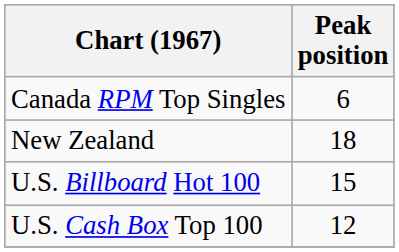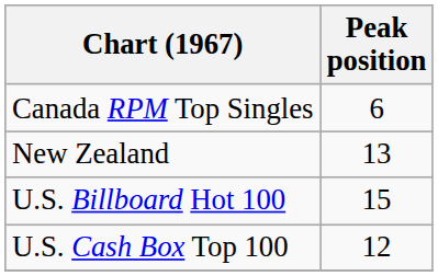New Zealand | Peak position: 18 -> 13
